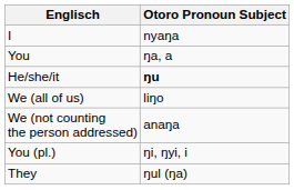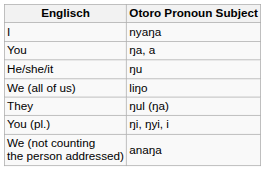He/she/it | Otoro Pronoun Subject: bold -> normal
rows swapped: We (not counting the person addressed) <-> They
